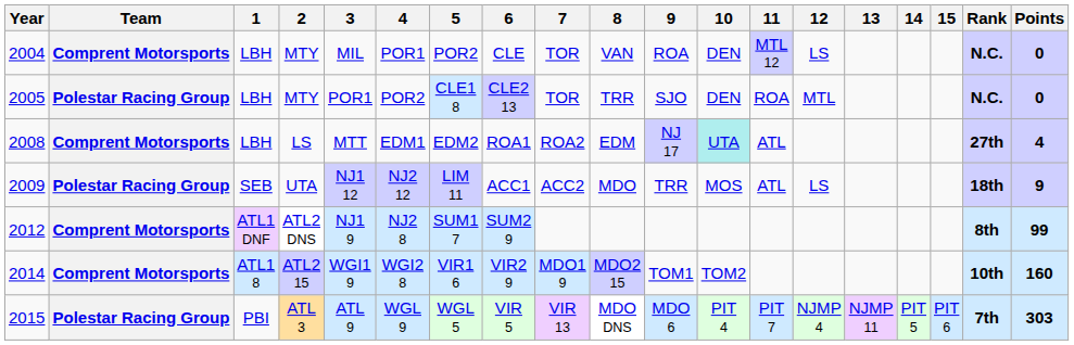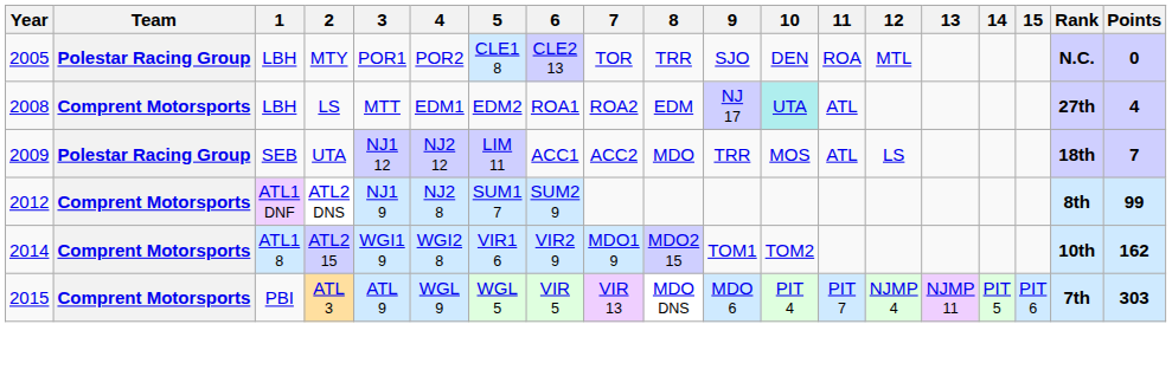- row: 2004 | Comprent Motorsports | LBH | MTY | MIL | POR1 | POR2 | CLE | TOR | VAN | ROA | DEN | MTL 12 | LS | N.C. | 0
2009 | Points: 9 -> 7
2014 | Points: 160 -> 162
2015 | Team: Polestar Racing Group -> Comprent Motorsports
